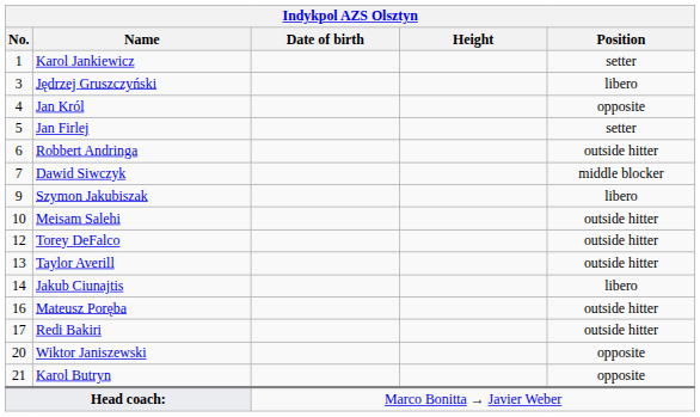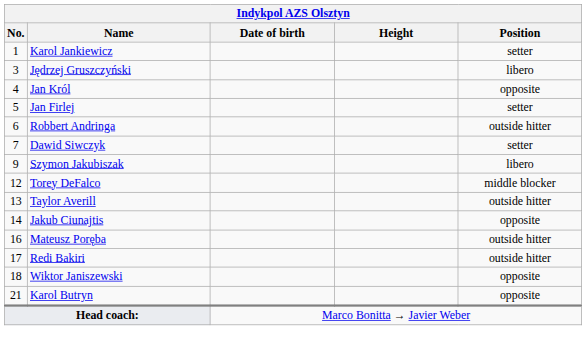Dawid Siwczyk | Position: middle blocker -> setter
- row: 10 | Meisam Salehi | outside hitter
Torey DeFalco | Position: outside hitter -> middle blocker
Jakub Ciunajtis | Position: libero -> opposite
Wiktor Janiszewski | No.: 20 -> 18
